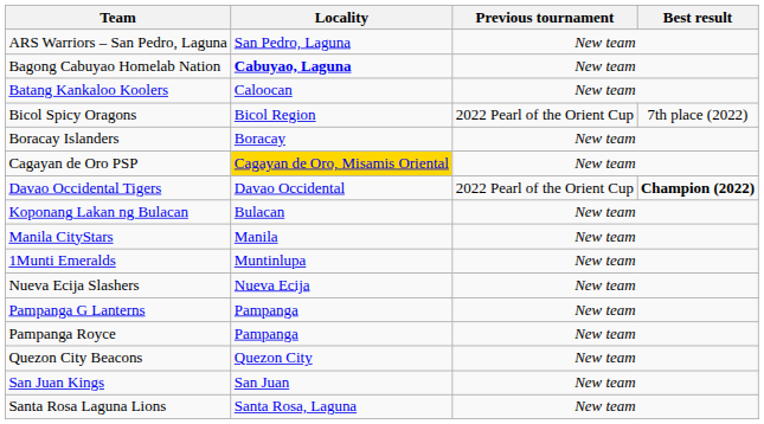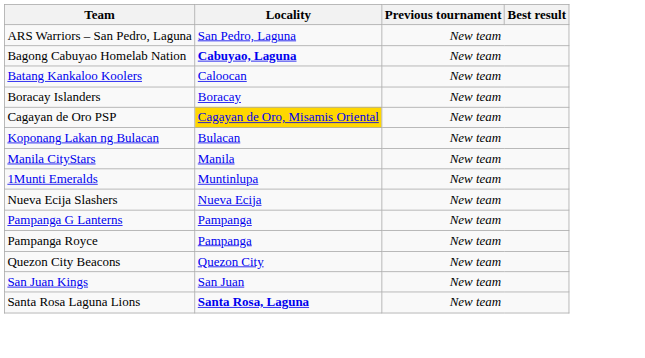- row: Bicol Spicy Oragons | Bicol Region | 2022 Pearl of the Orient Cup | 7th place (2022)
- row: Davao Occidental Tigers | Davao Occidental | 2022 Pearl of the Orient Cup | Champion (2022)
Santa Rosa Laguna Lions | Locality: normal -> bold
